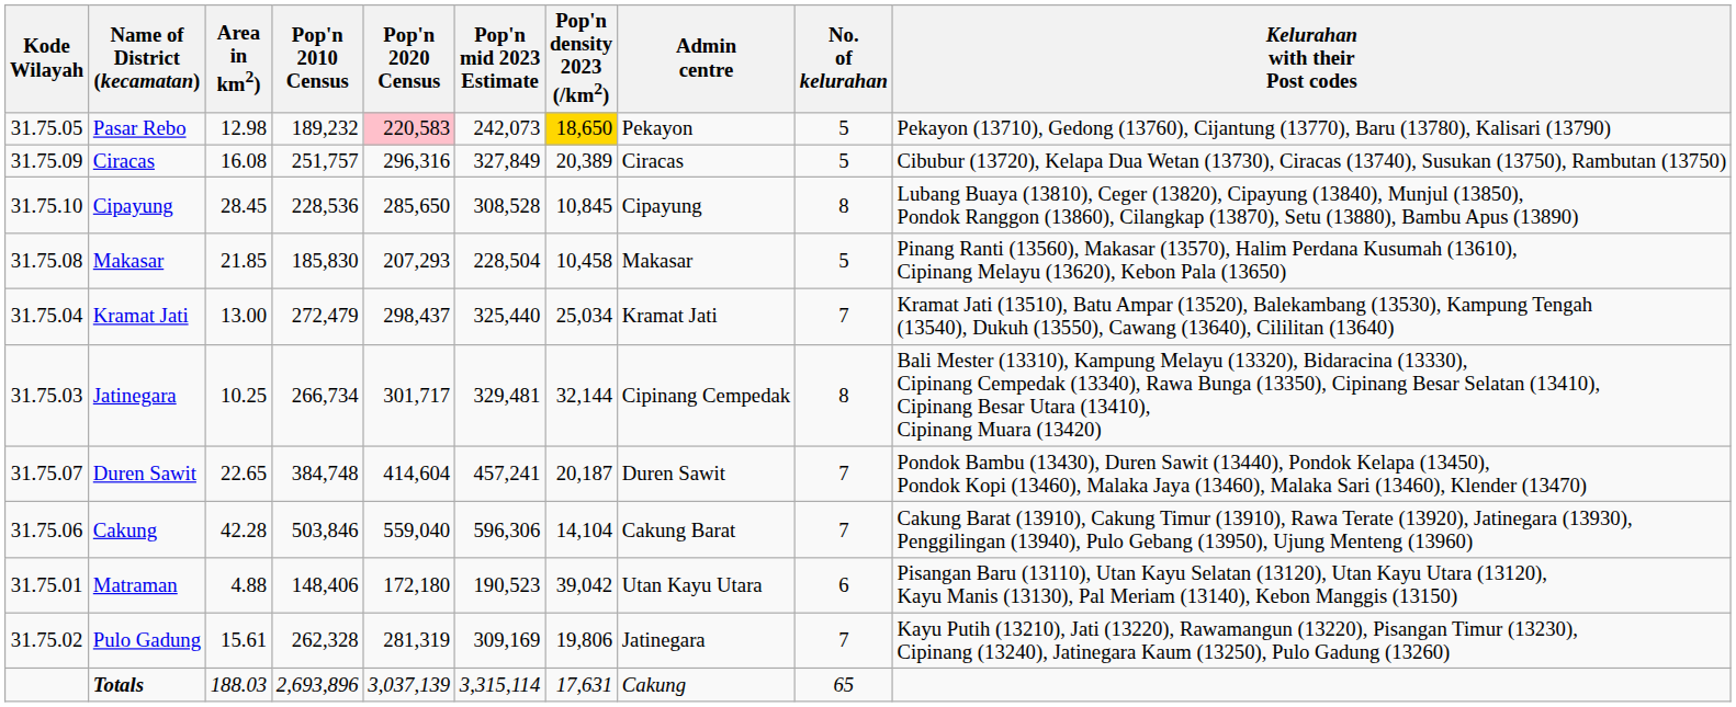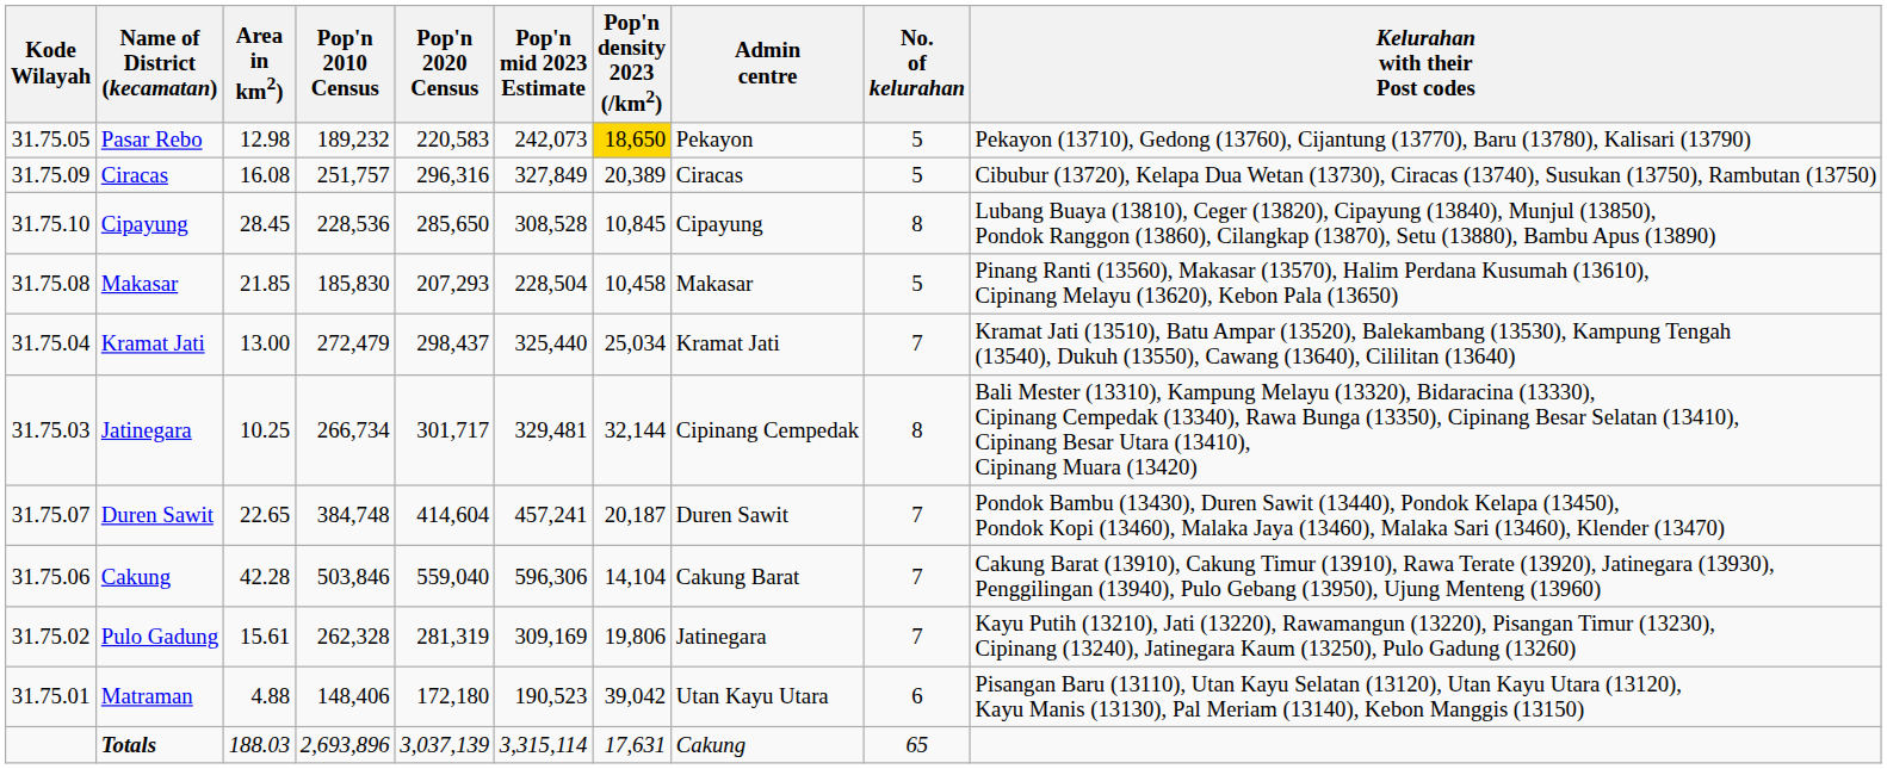Pasar Rebo | Pop'n 2020 Census: pink background -> no background
rows swapped: Pulo Gadung <-> Matraman
